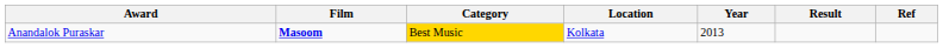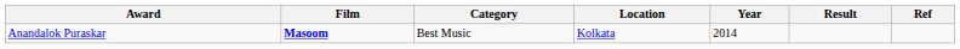Anandalok Puraskar | Category: gold background -> no background
Anandalok Puraskar | Year: 2013 -> 2014
